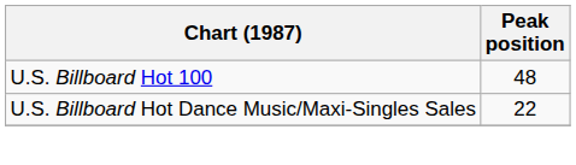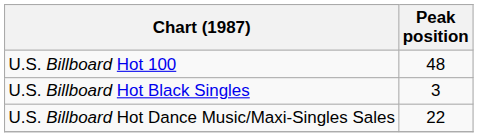+ row: U.S. Billboard Hot Black Singles | 3
